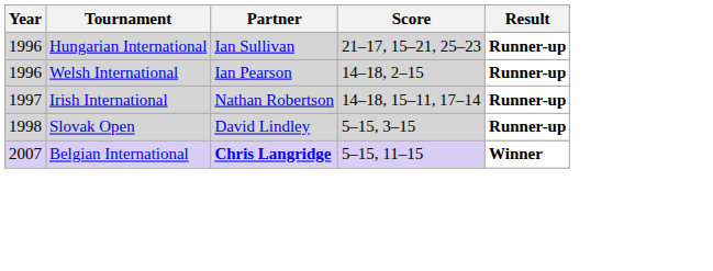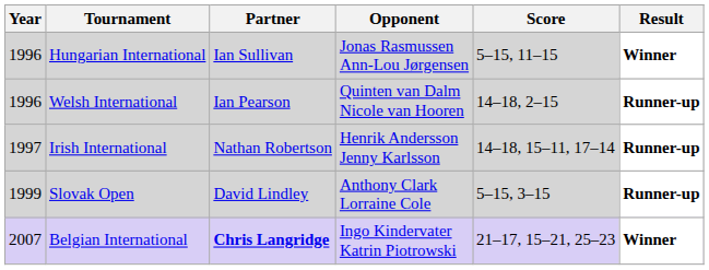+ column: Opponent | Jonas Rasmussen Ann-Lou Jørgensen | Quinten van Dalm Nicole van Hooren | Henrik Andersson Jenny Karlsson | Anthony Clark Lorraine Cole | Ingo Kindervater Katrin Piotrowski
Hungarian International | Score: 21–17, 15–21, 25–23 -> 5–15, 11–15
Hungarian International | Result: Runner-up -> Winner
Slovak Open | Year: 1998 -> 1999
Belgian International | Score: 5–15, 11–15 -> 21–17, 15–21, 25–23
